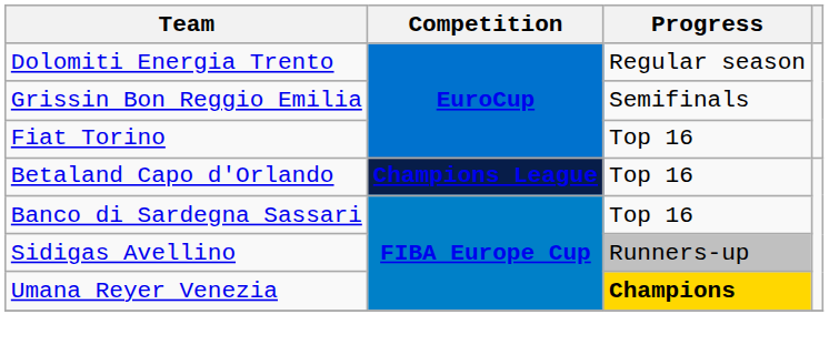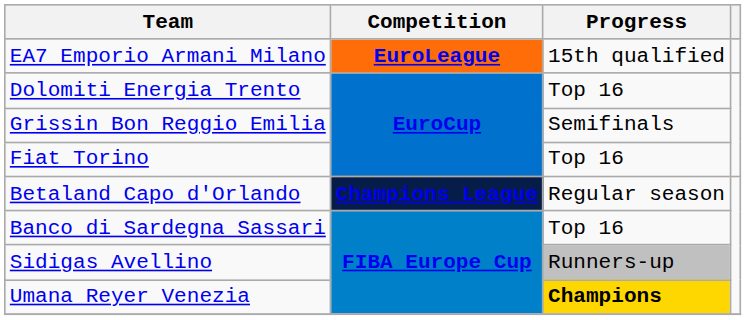+ row: EA7 Emporio Armani Milano | EuroLeague | 15th qualified
Dolomiti Energia Trento | Progress: Regular season -> Top 16
Betaland Capo d'Orlando | Progress: Top 16 -> Regular season
